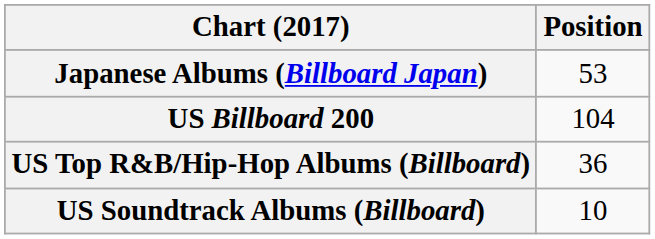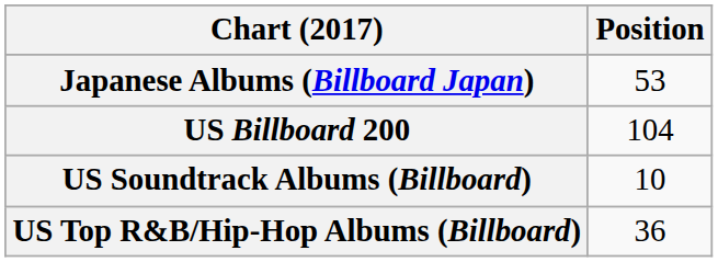rows swapped: US Top R&B/Hip-Hop Albums (Billboard) <-> US Soundtrack Albums (Billboard)
